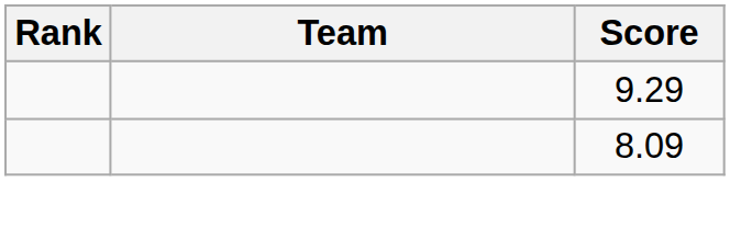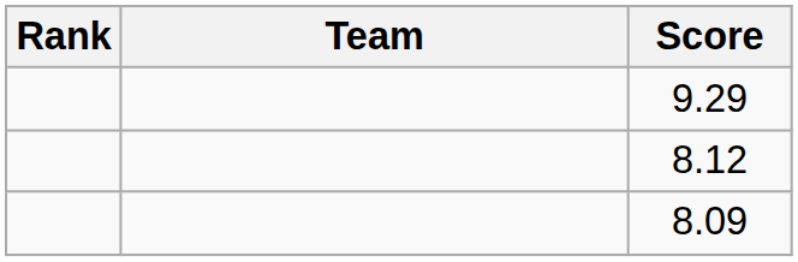+ row: 8.12
